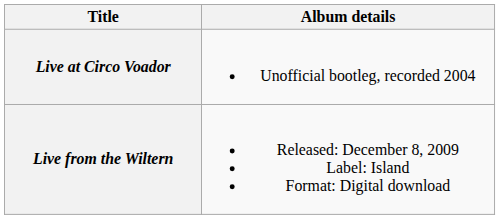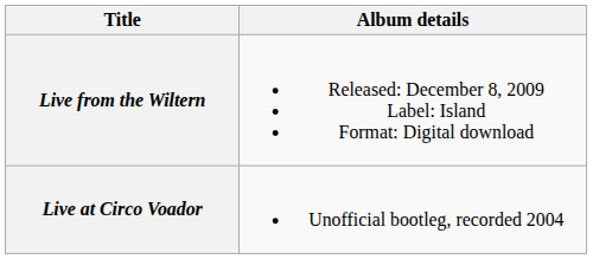rows swapped: Live at Circo Voador <-> Live from the Wiltern
